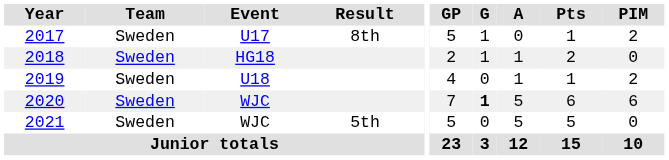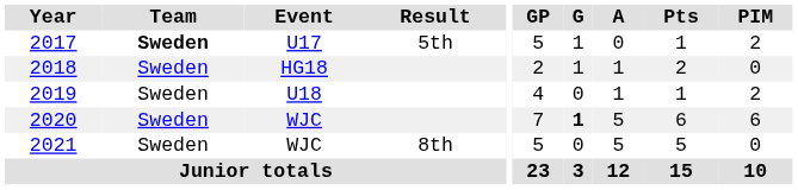2017 | Team: normal -> bold
2017 | Result: 8th -> 5th
2021 | Result: 5th -> 8th
